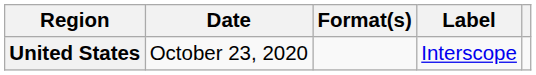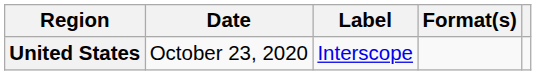columns swapped: Format(s) <-> Label
